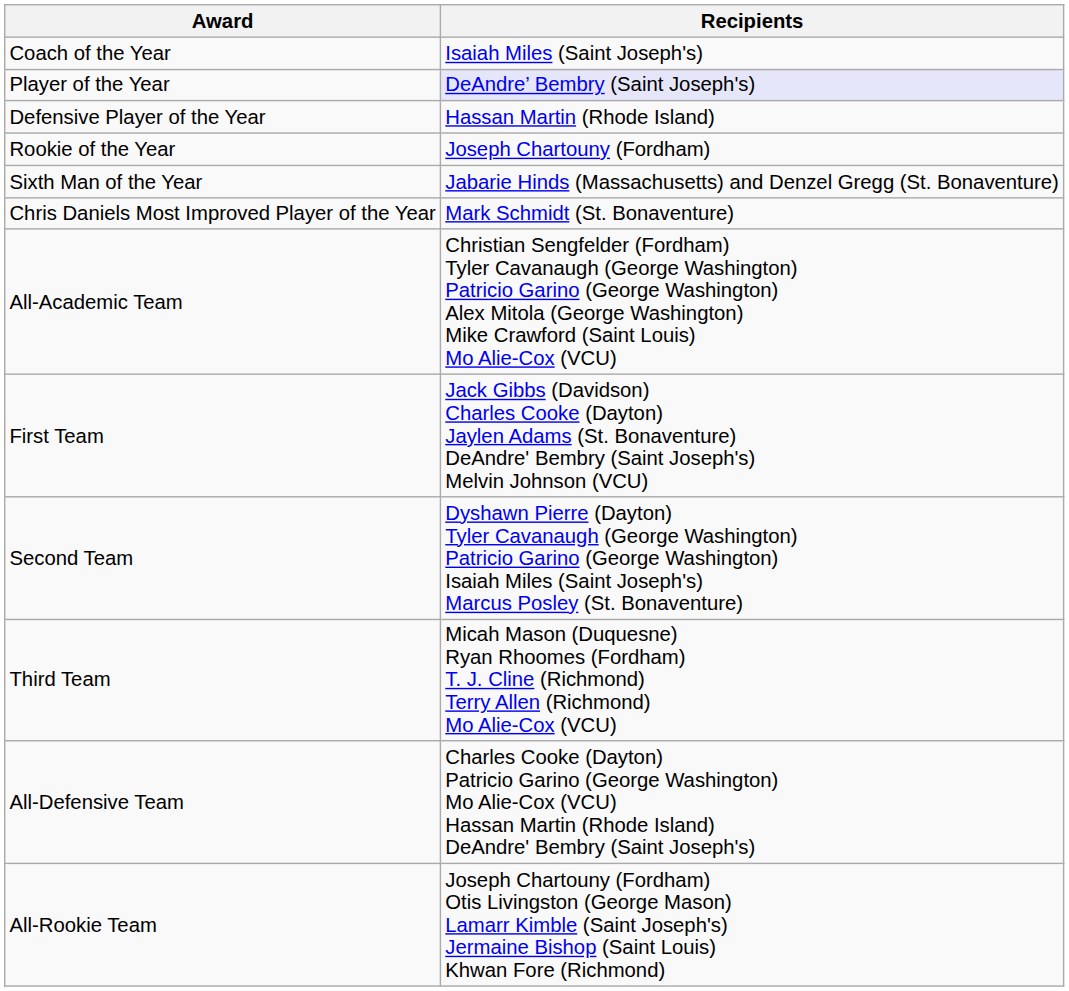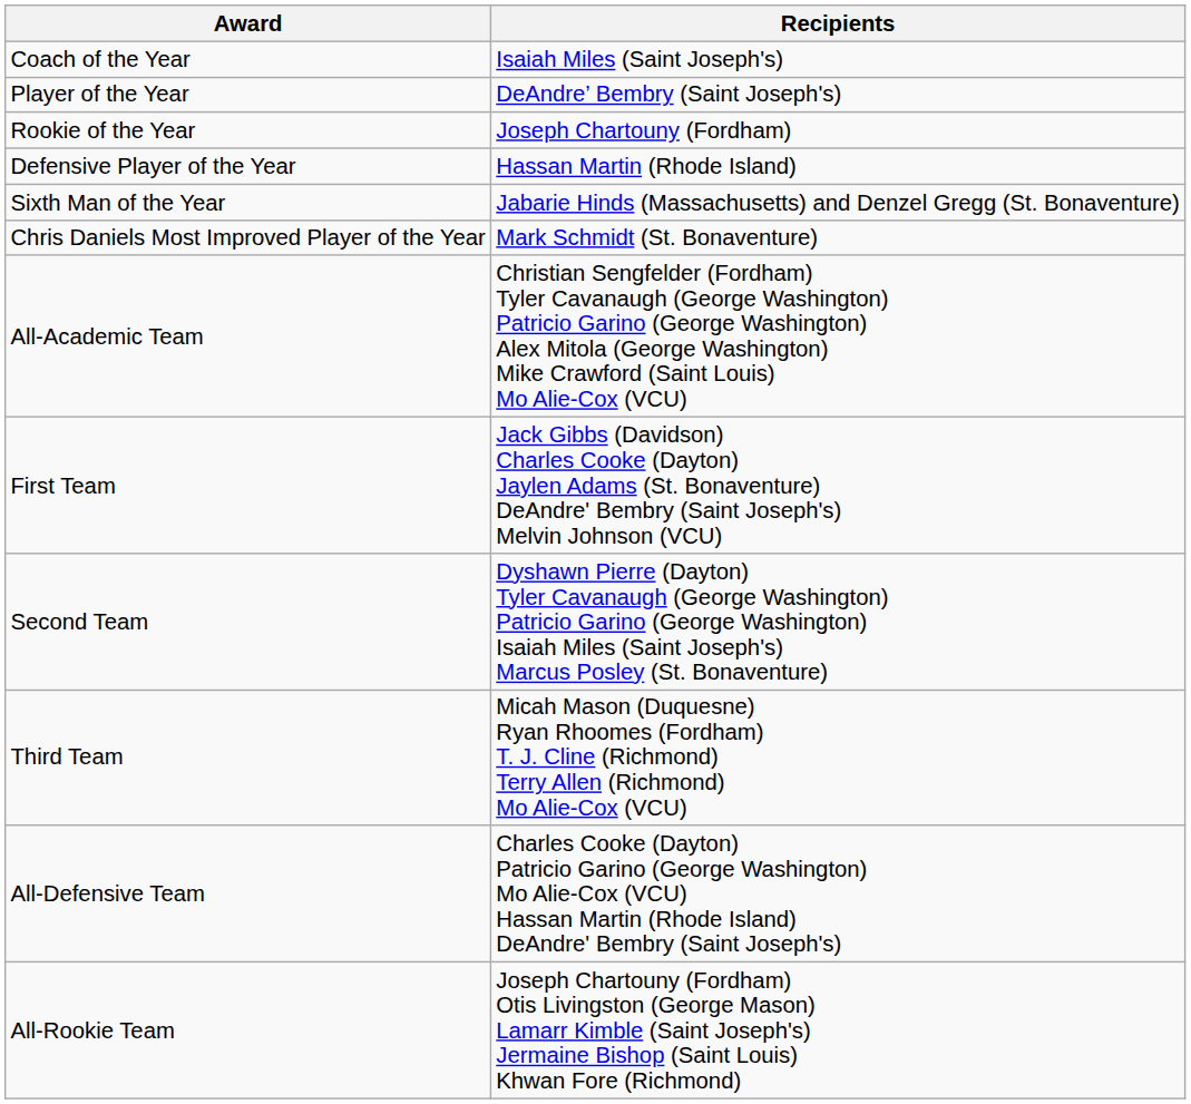Player of the Year | Recipients: lavender background -> no background
rows swapped: Defensive Player of the Year <-> Rookie of the Year
